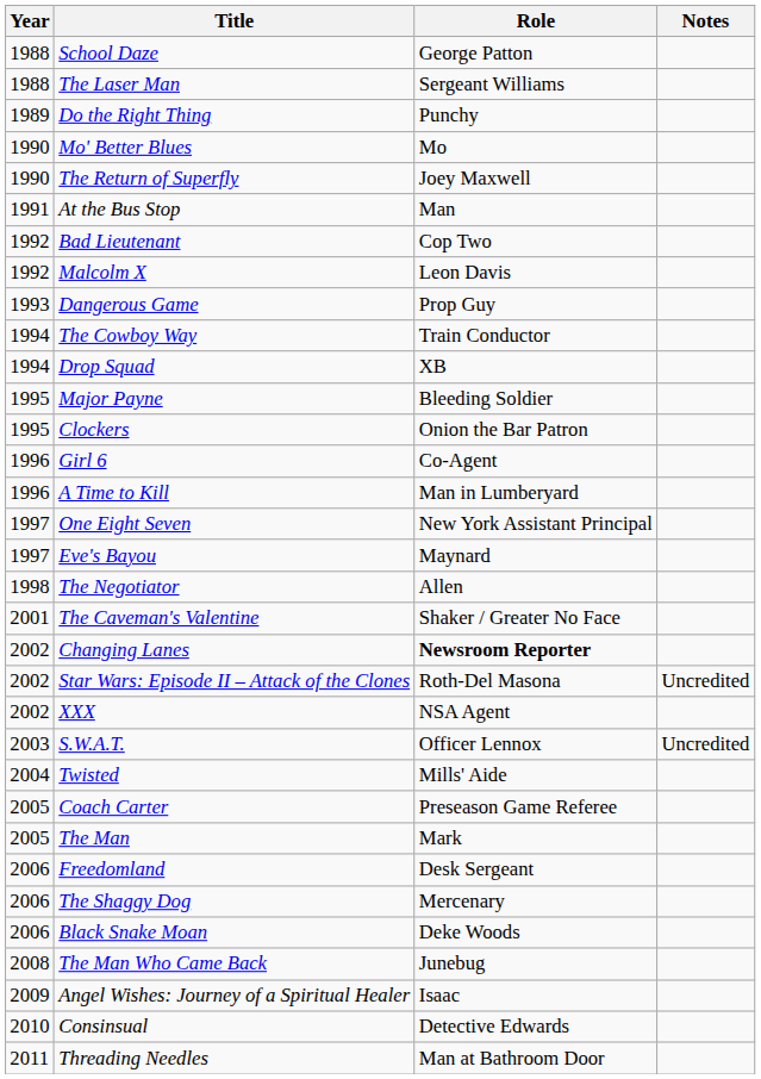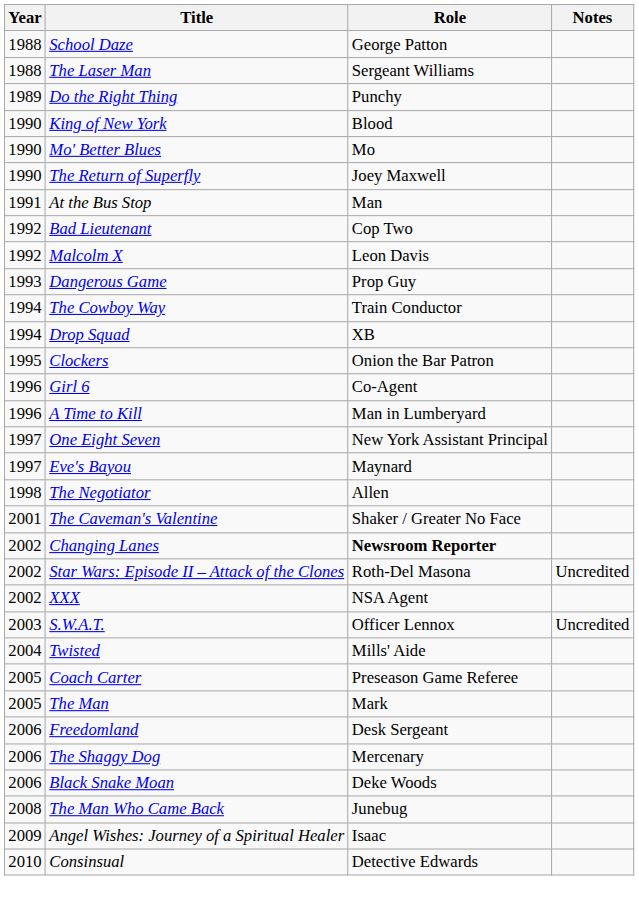+ row: 1990 | King of New York | Blood
- row: 1995 | Major Payne | Bleeding Soldier
- row: 2011 | Threading Needles | Man at Bathroom Door
